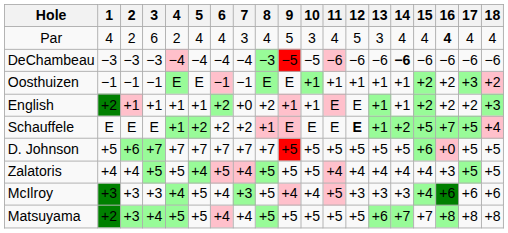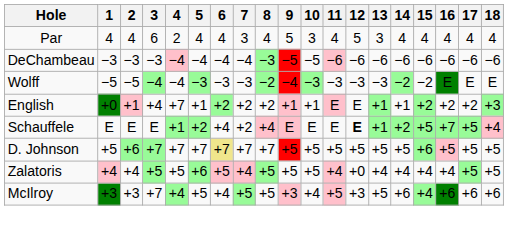Par | 2: 2 -> 4
Par | 16: bold -> normal
DeChambeau | 14: bold -> normal
+ row: Wolff | −5 | −5 | −4 | −4 | −3 | −3 | −3 | −2 | −4 | −3 | −3 | −3 | −3 | −2 | −2 | E | E | E
- row: Oosthuizen | −1 | −1 | −1 | E | E | −1 | −1 | E | E | +1 | +1 | +1 | +1 | +1 | +2 | +2 | +3 | +2
English | 1: +2 -> +0
English | 3: +1 -> +4
English | 4: +1 -> +7
English | 7: +0 -> +2
Schauffele | 6: +2 -> +4
Schauffele | 8: +1 -> +4
D. Johnson | 6: no background -> khaki background
D. Johnson | 16: +0 -> +5
Zalatoris | 1: no background -> pink background
Zalatoris | 5: +4 -> +6
Zalatoris | 12: +4 -> +0
Zalatoris | 16: +3 -> +4
McIlroy | 3: +3 -> +7
McIlroy | 7: +3 -> +5
McIlroy | 9: +4 -> +3
McIlroy | 13: +3 -> +5
McIlroy | 14: +3 -> +6
- row: Matsuyama | +2 | +3 | +4 | +5 | +5 | +4 | +4 | +5 | +5 | +5 | +5 | +5 | +6 | +7 | +7 | +8 | +8 | +8
